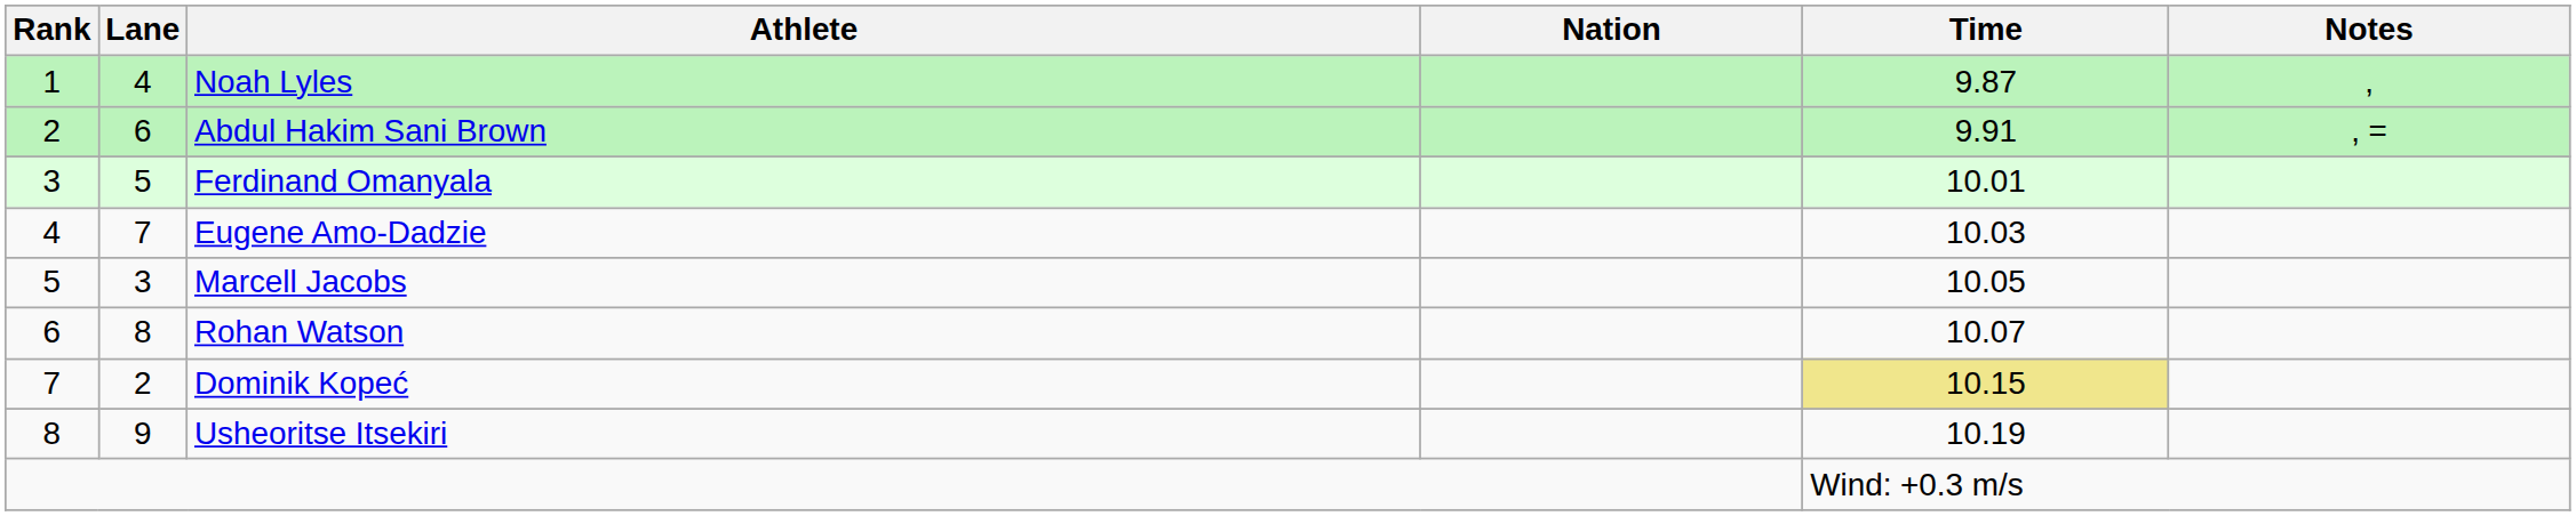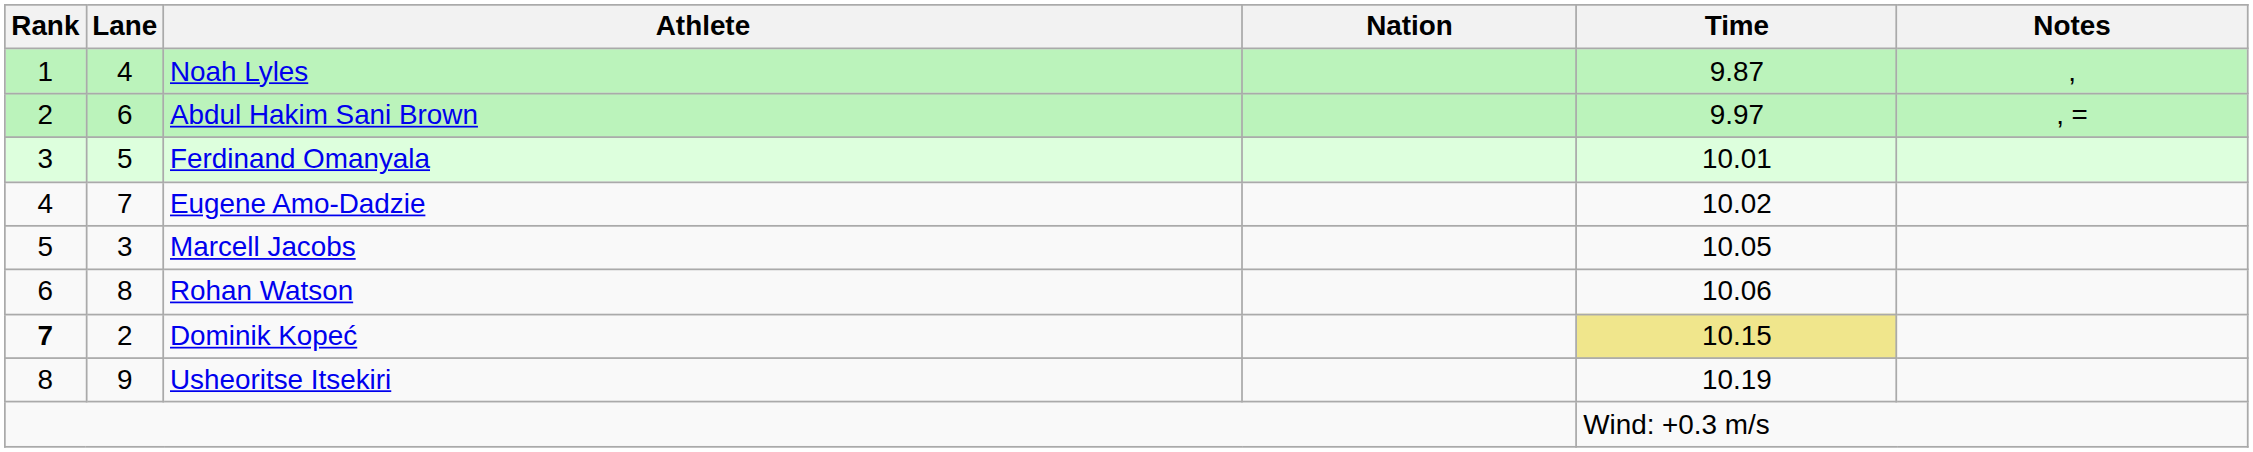Abdul Hakim Sani Brown | Time: 9.91 -> 9.97
Eugene Amo-Dadzie | Time: 10.03 -> 10.02
Rohan Watson | Time: 10.07 -> 10.06
Dominik Kopeć | Rank: normal -> bold
